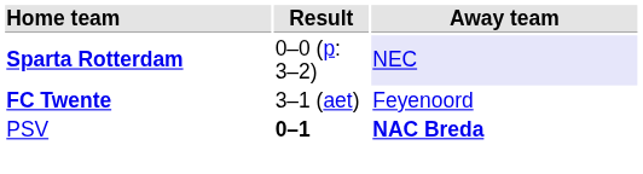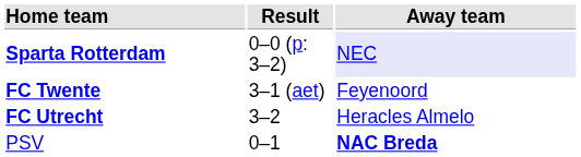+ row: FC Utrecht | 3–2 | Heracles Almelo
PSV | Result: bold -> normal
